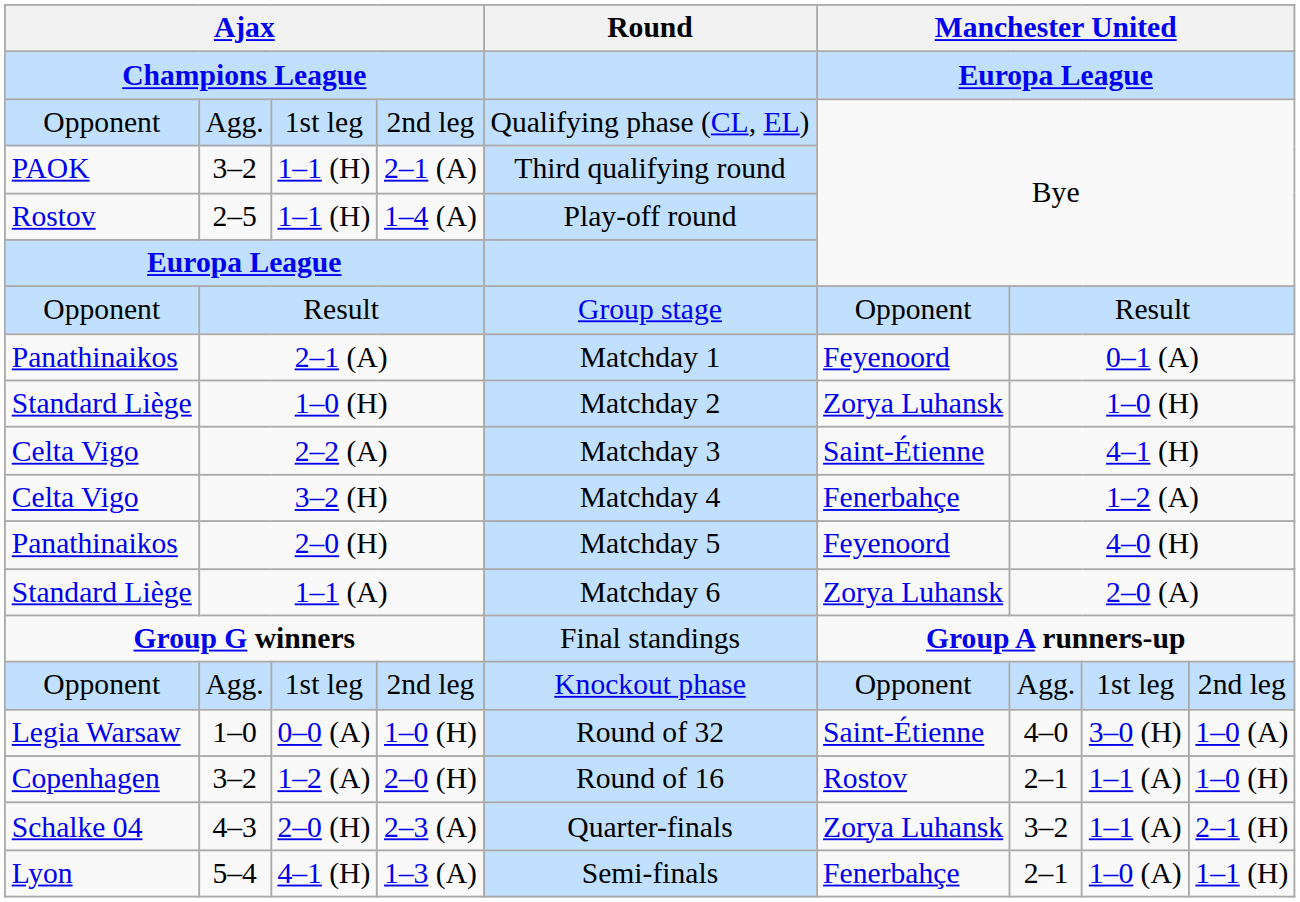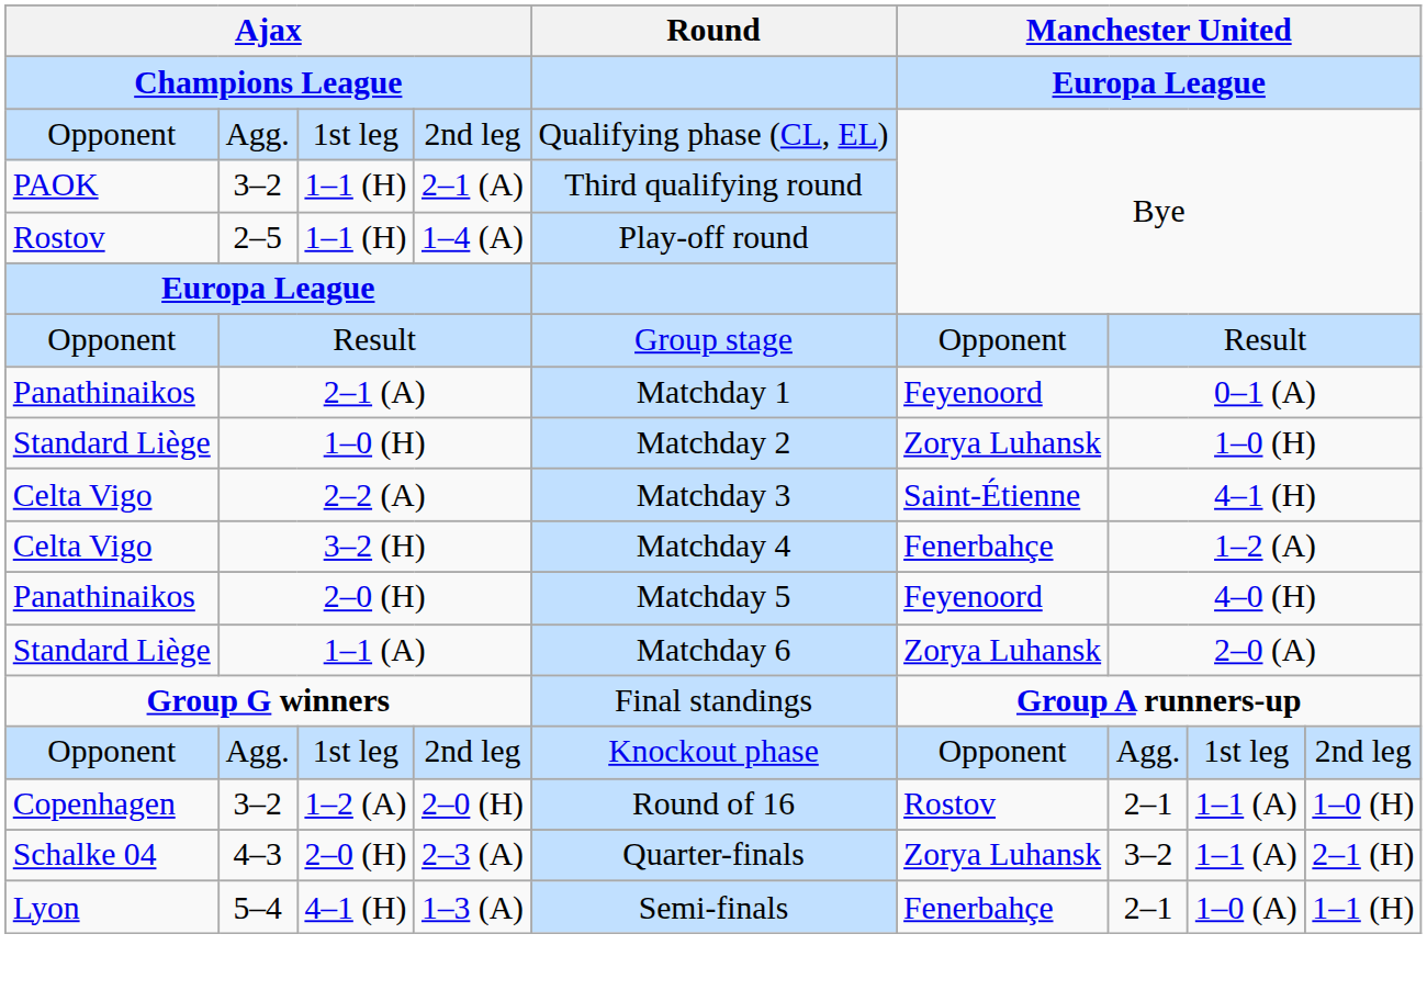- row: Legia Warsaw | 1–0 | 0–0 (A) | 1–0 (H) | Round of 32 | Saint-Étienne | 4–0 | 3–0 (H) | 1–0 (A)
